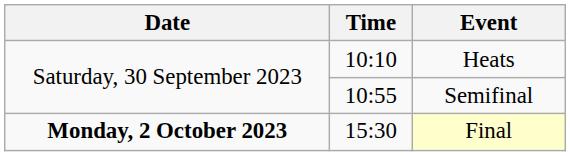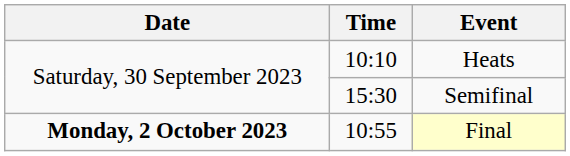Semifinal | Time: 10:55 -> 15:30
Final | Time: 15:30 -> 10:55
